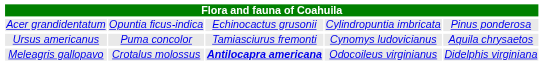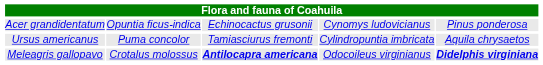Acer grandidentatum | column 4: Cylindropuntia imbricata -> Cynomys ludovicianus
Ursus americanus | column 4: Cynomys ludovicianus -> Cylindropuntia imbricata
Meleagris gallopavo | column 5: normal -> bold
